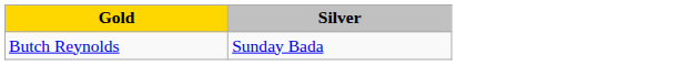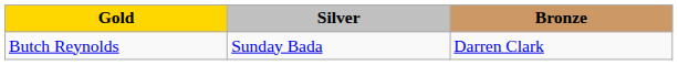+ column: Bronze | Darren Clark
